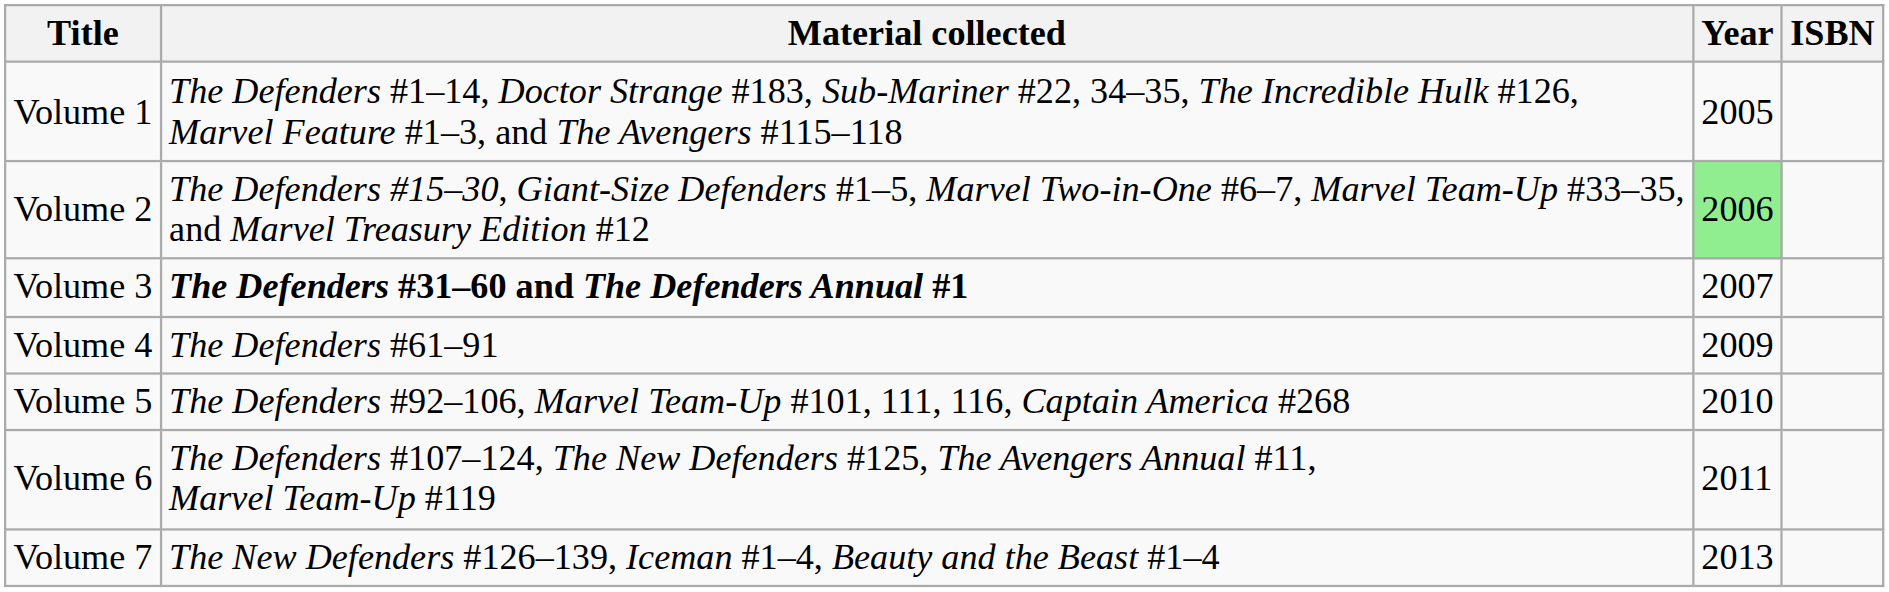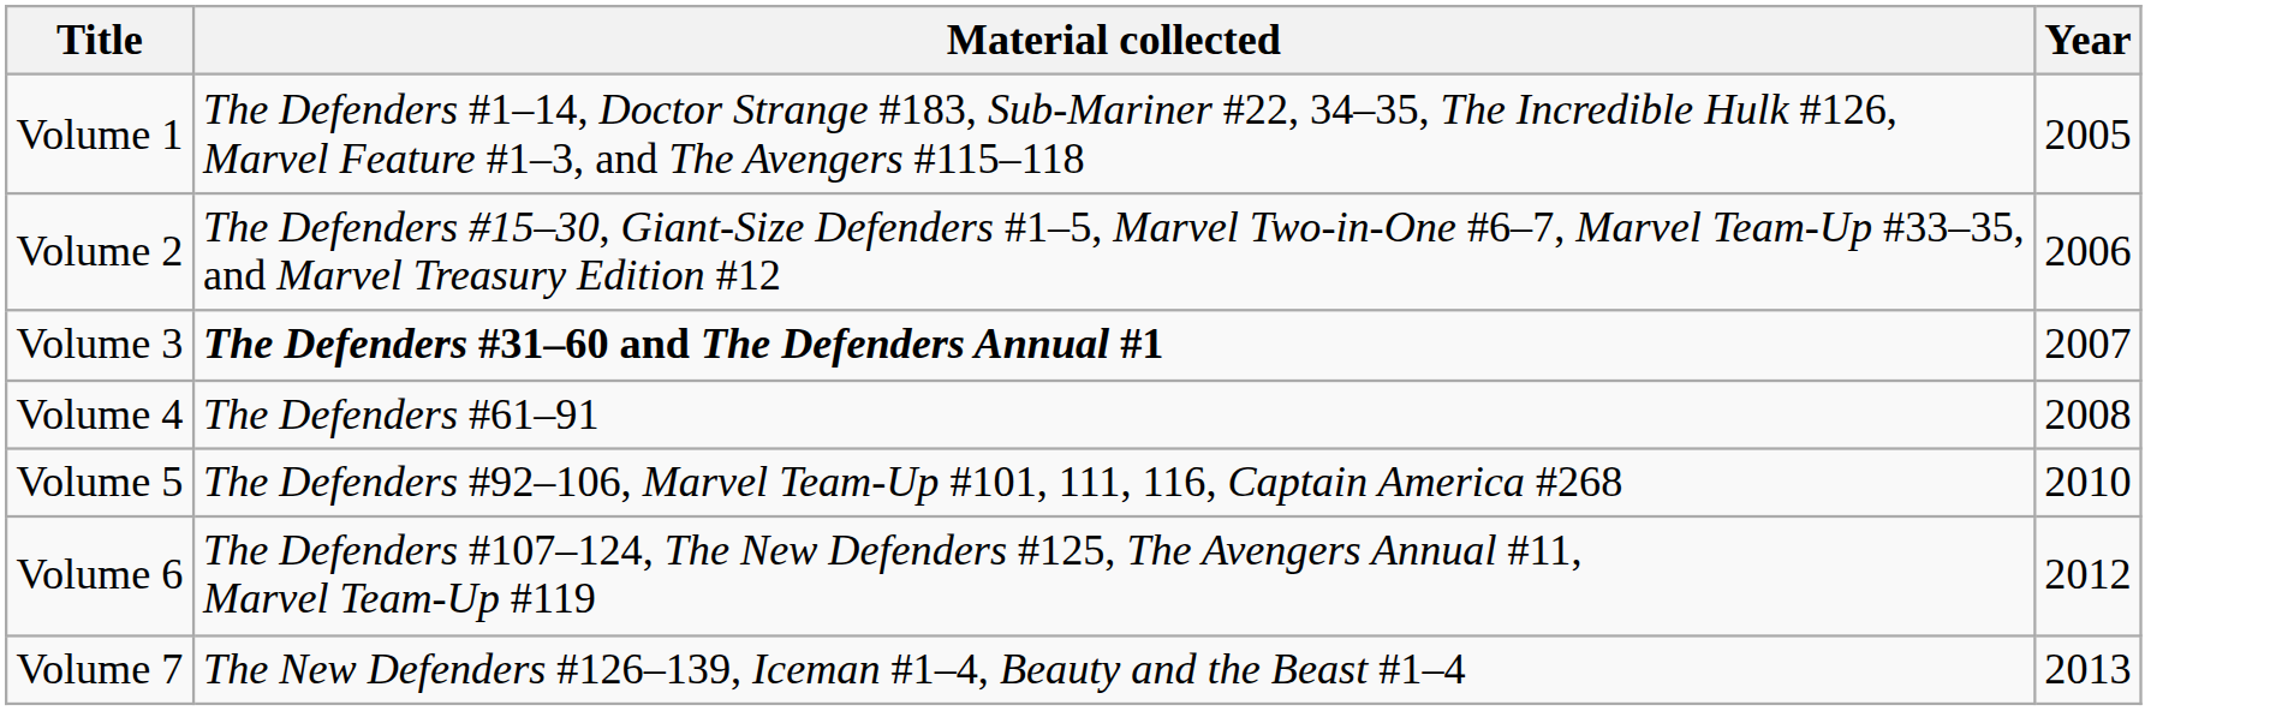- column: ISBN
Volume 2 | Year: lightgreen background -> no background
Volume 4 | Year: 2009 -> 2008
Volume 6 | Year: 2011 -> 2012
